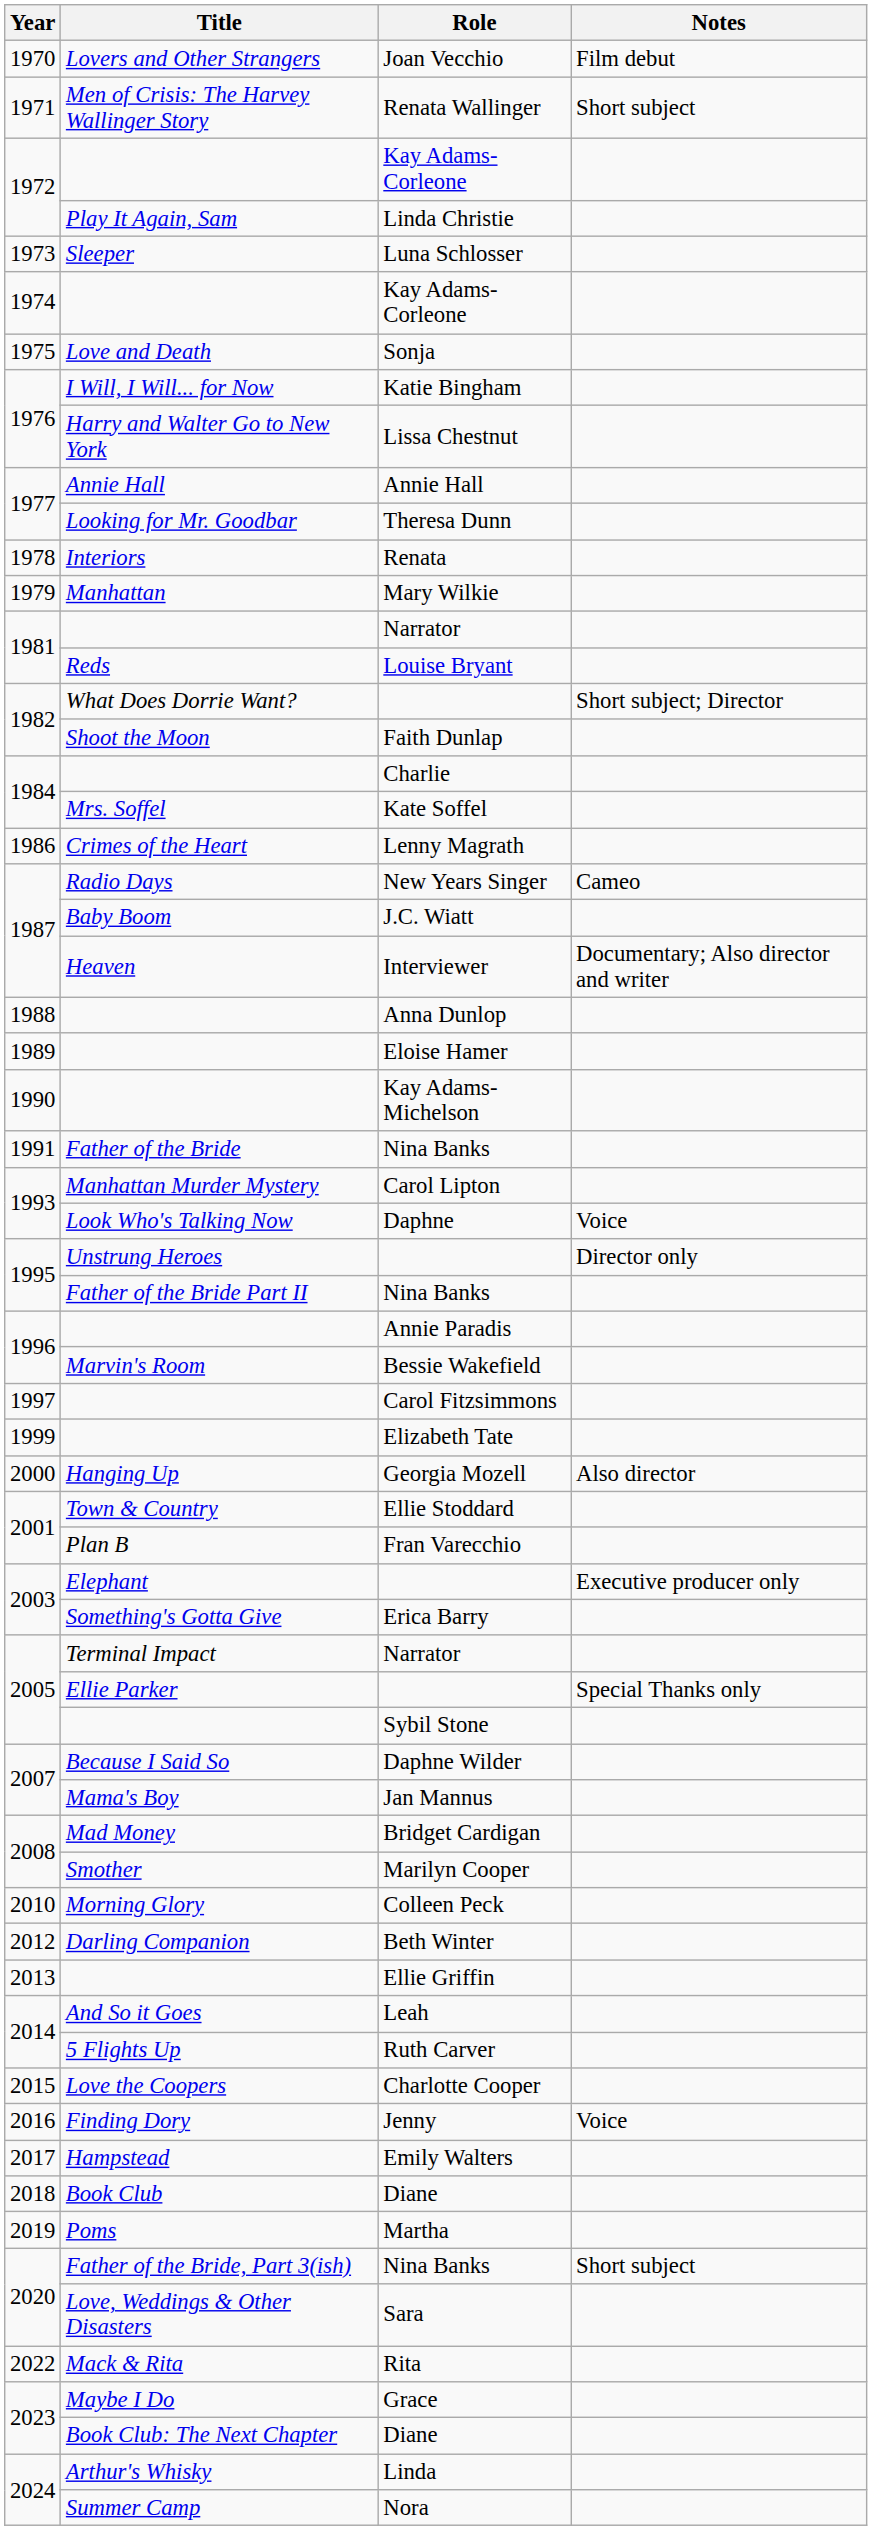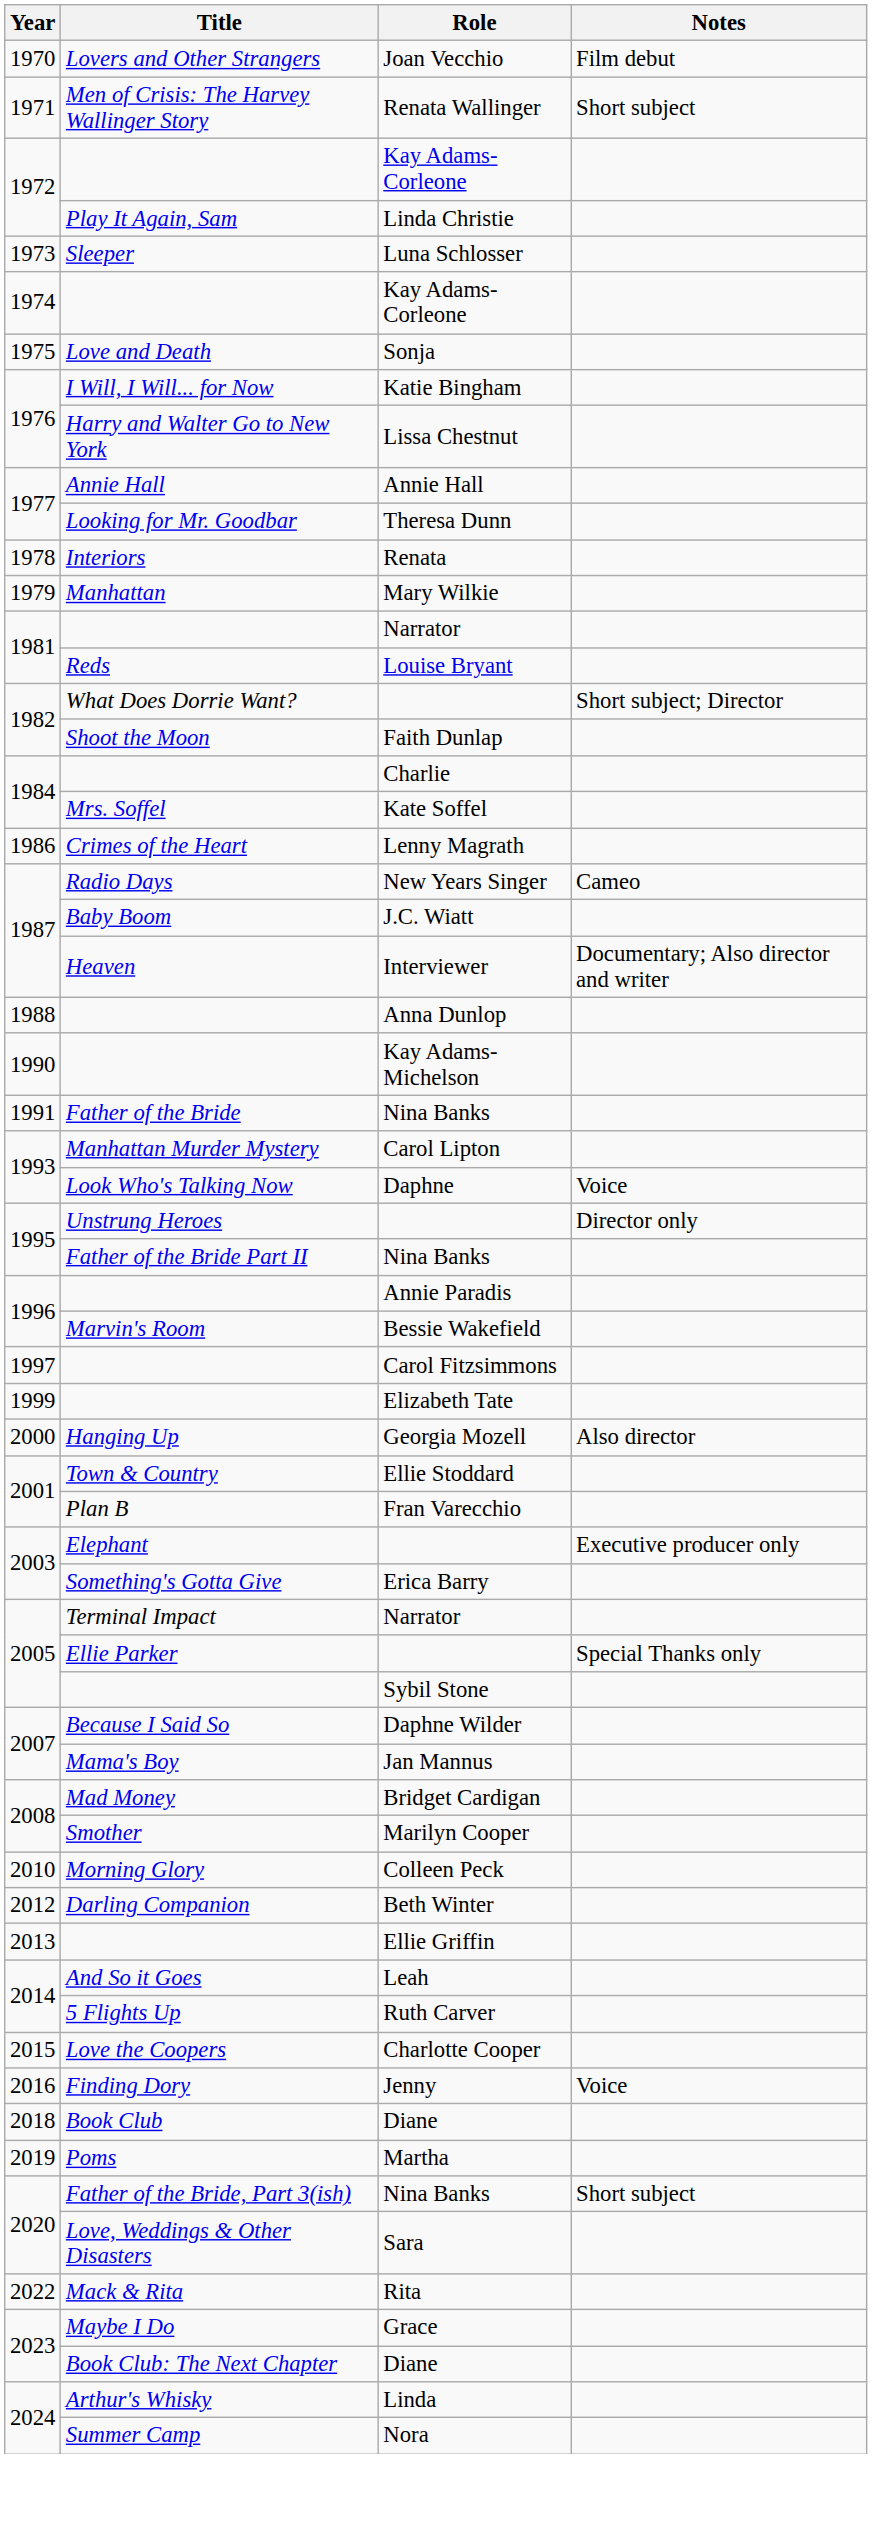- row: 1989 | Eloise Hamer
- row: 2017 | Hampstead | Emily Walters
